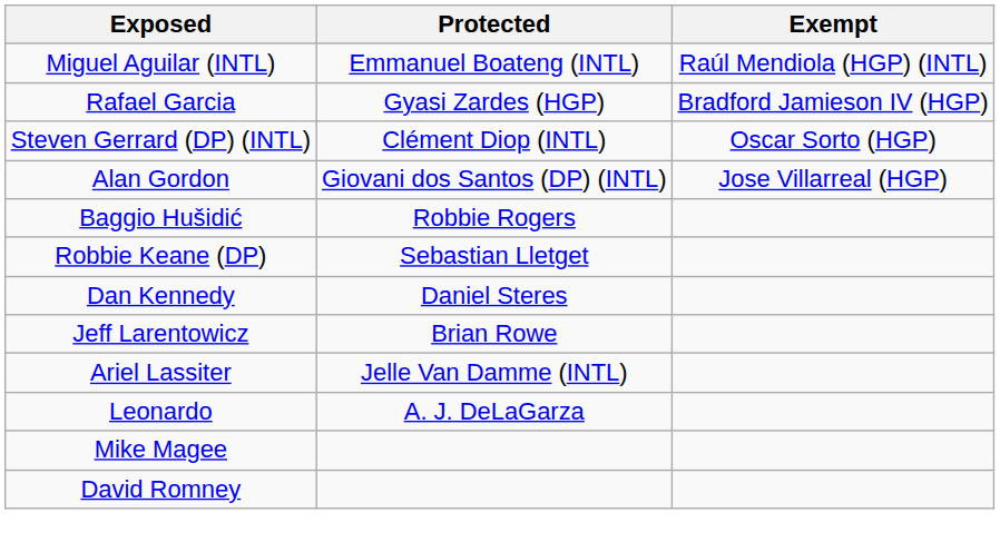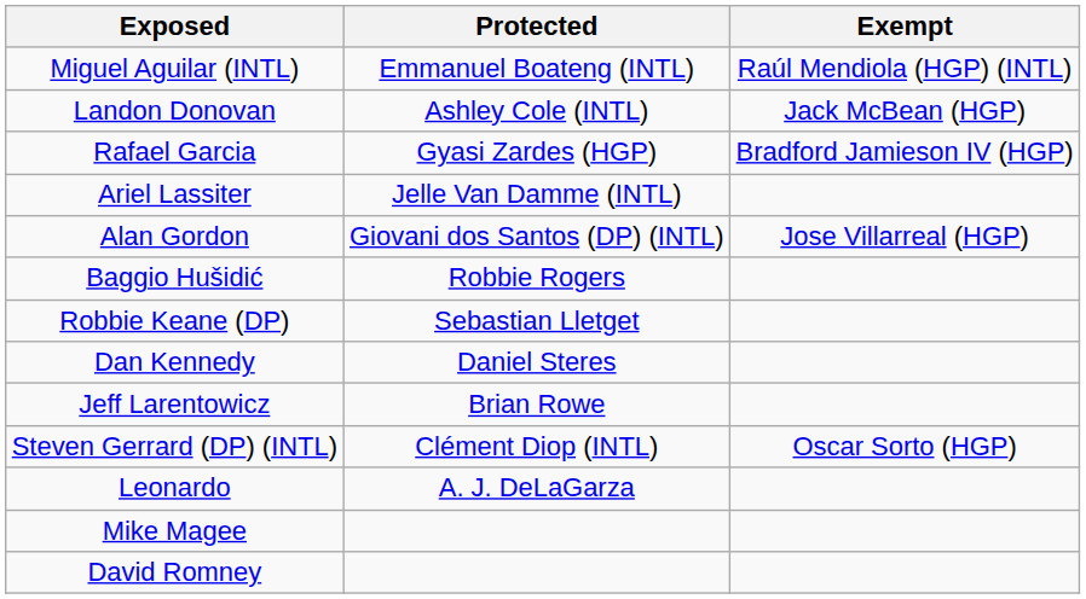+ row: Landon Donovan | Ashley Cole (INTL) | Jack McBean (HGP)
rows swapped: Steven Gerrard (DP) (INTL) <-> Ariel Lassiter
